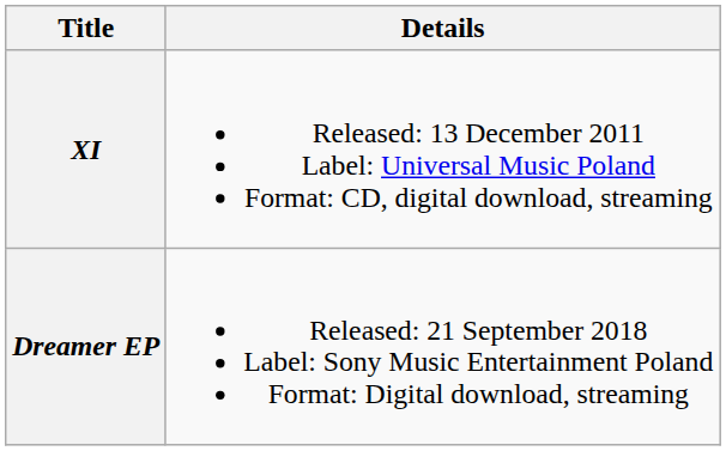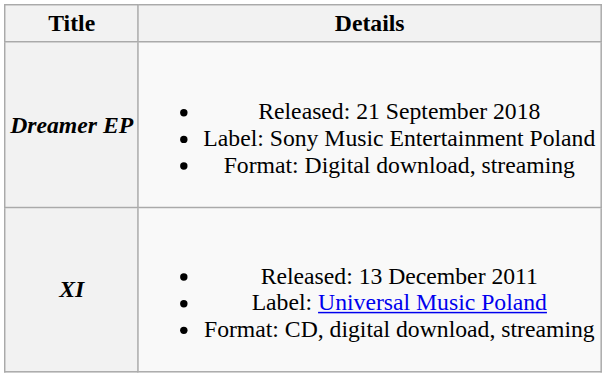rows swapped: XI <-> Dreamer EP
